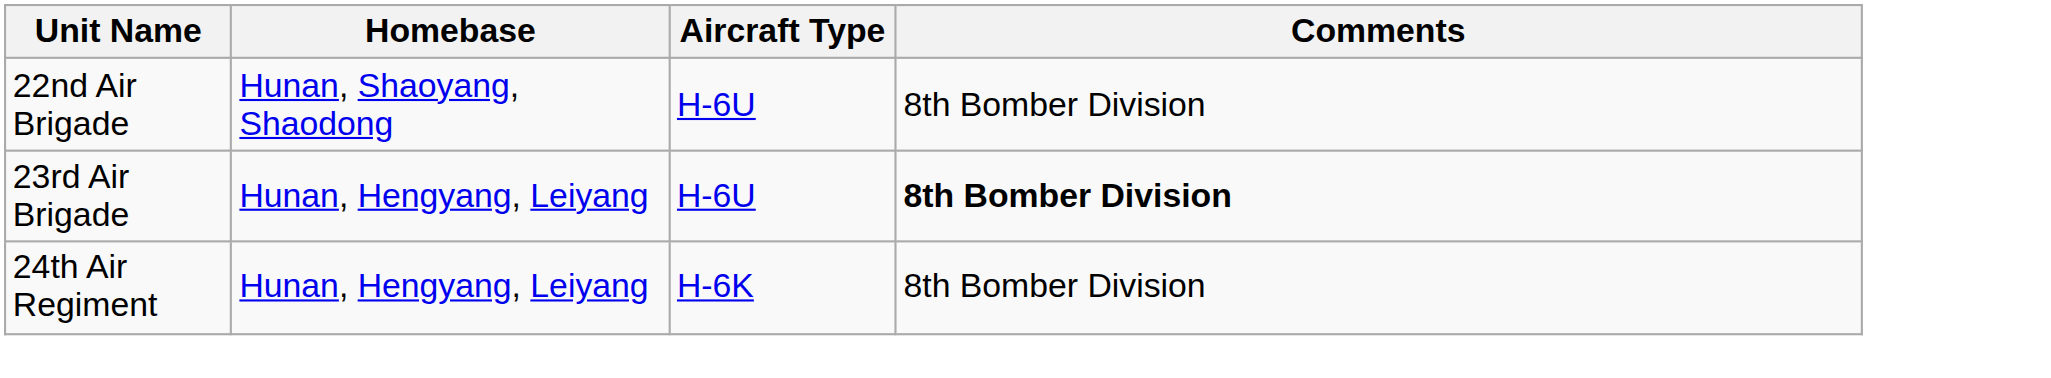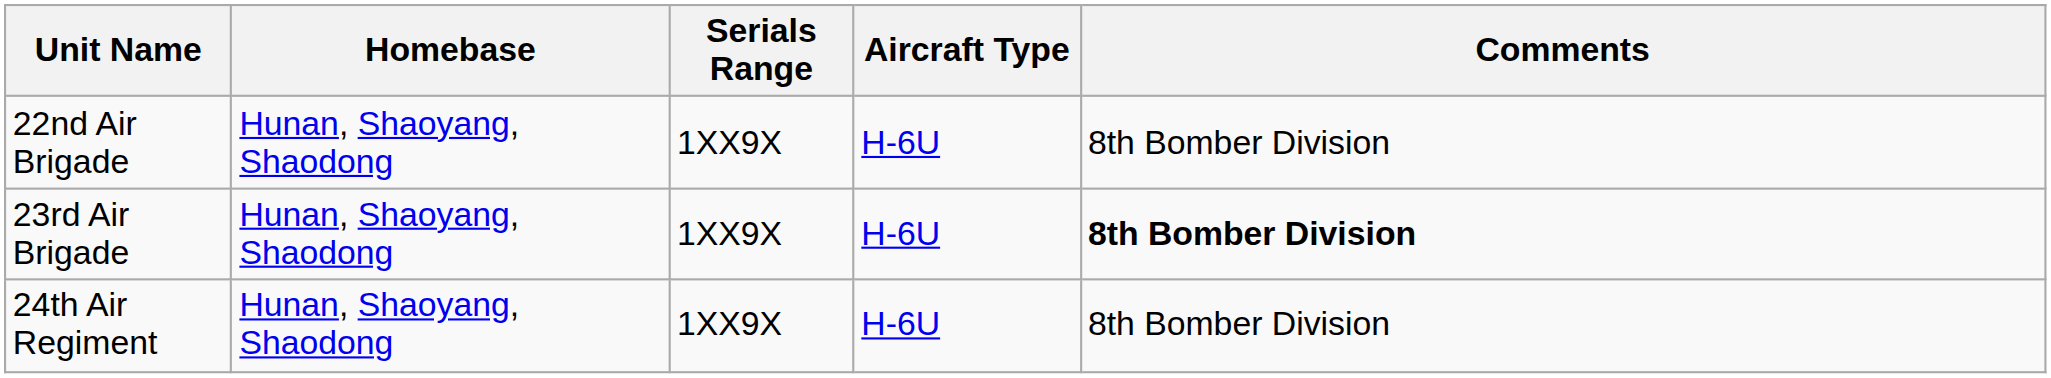+ column: Serials Range | 1XX9X | 1XX9X | 1XX9X
23rd Air Brigade | Homebase: Hunan, Hengyang, Leiyang -> Hunan, Shaoyang, Shaodong
24th Air Regiment | Homebase: Hunan, Hengyang, Leiyang -> Hunan, Shaoyang, Shaodong
24th Air Regiment | Aircraft Type: H-6K -> H-6U
